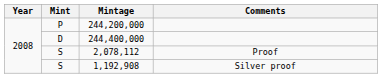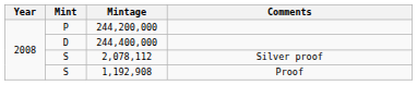2,078,112 | Comments: Proof -> Silver proof
1,192,908 | Comments: Silver proof -> Proof
